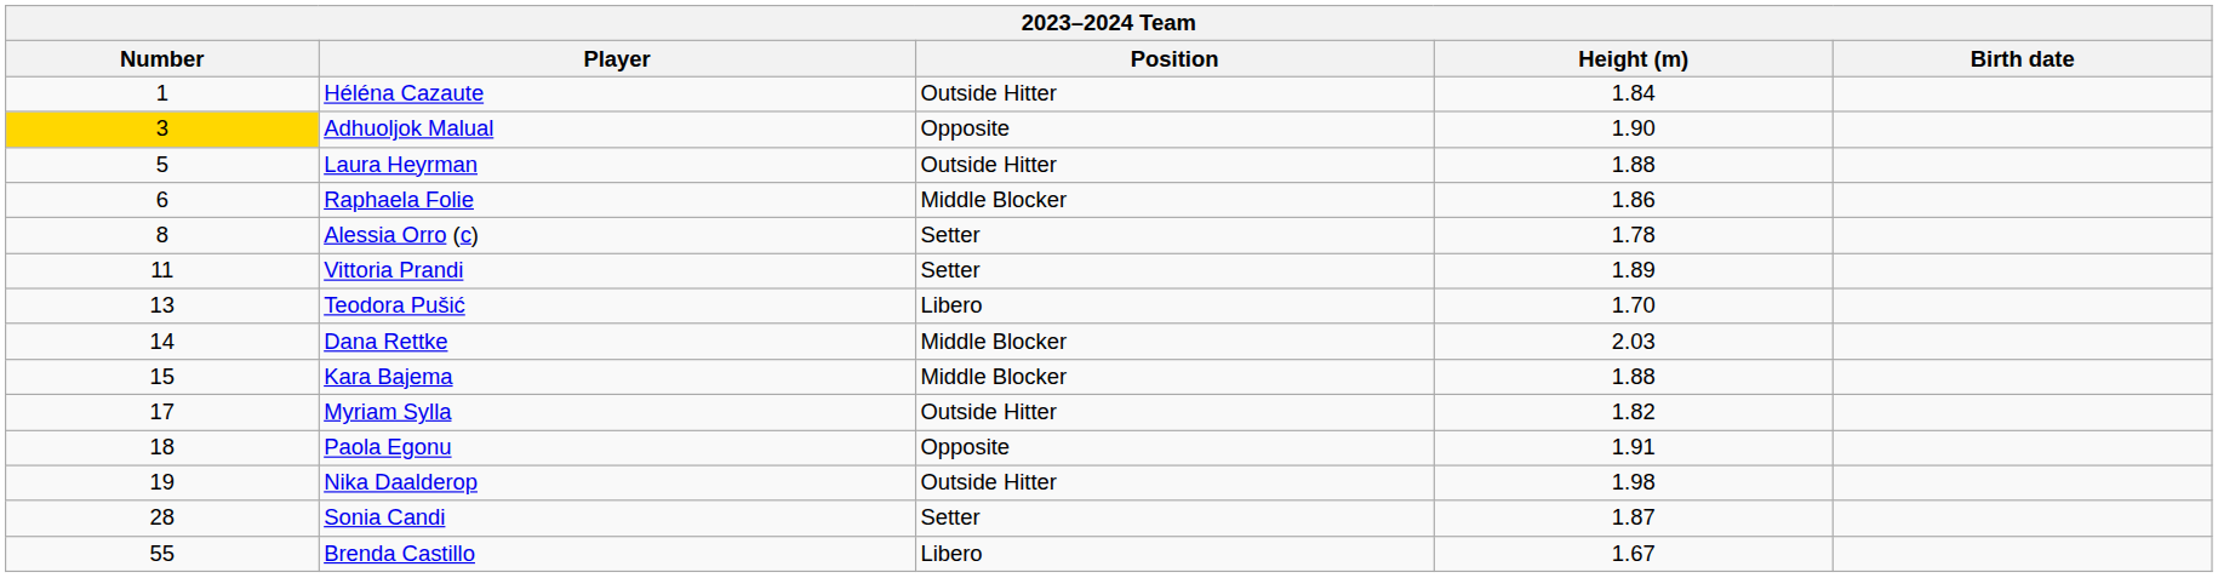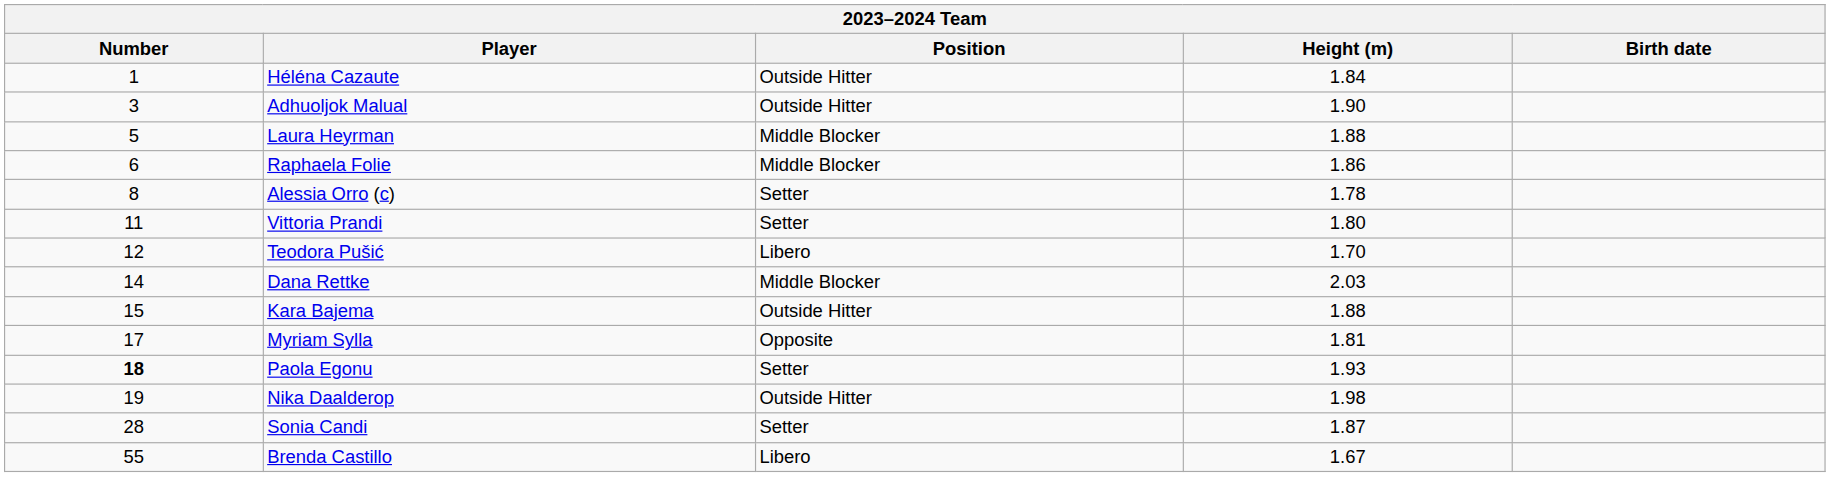Adhuoljok Malual | Number: gold background -> no background
Adhuoljok Malual | Position: Opposite -> Outside Hitter
Laura Heyrman | Position: Outside Hitter -> Middle Blocker
Vittoria Prandi | Height (m): 1.89 -> 1.80
Teodora Pušić | Number: 13 -> 12
Kara Bajema | Position: Middle Blocker -> Outside Hitter
Myriam Sylla | Position: Outside Hitter -> Opposite
Myriam Sylla | Height (m): 1.82 -> 1.81
Paola Egonu | Number: normal -> bold
Paola Egonu | Position: Opposite -> Setter
Paola Egonu | Height (m): 1.91 -> 1.93
